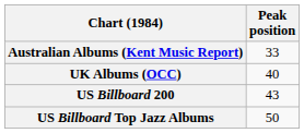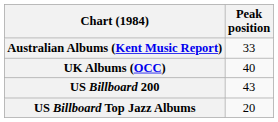US Billboard Top Jazz Albums | Peak position: 50 -> 20
